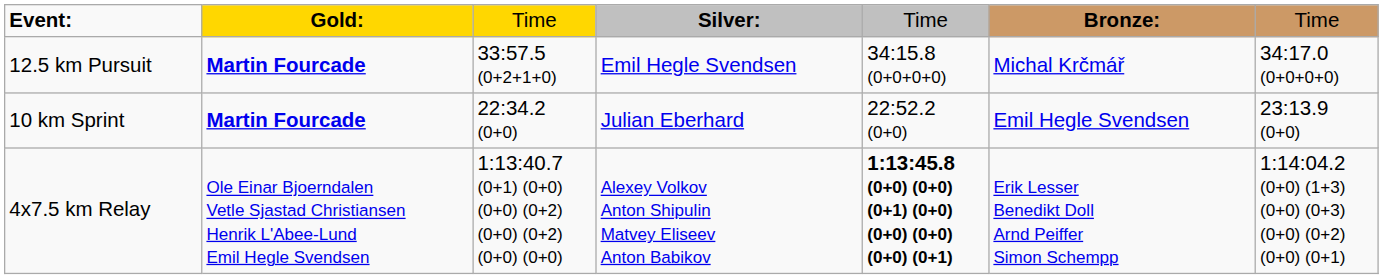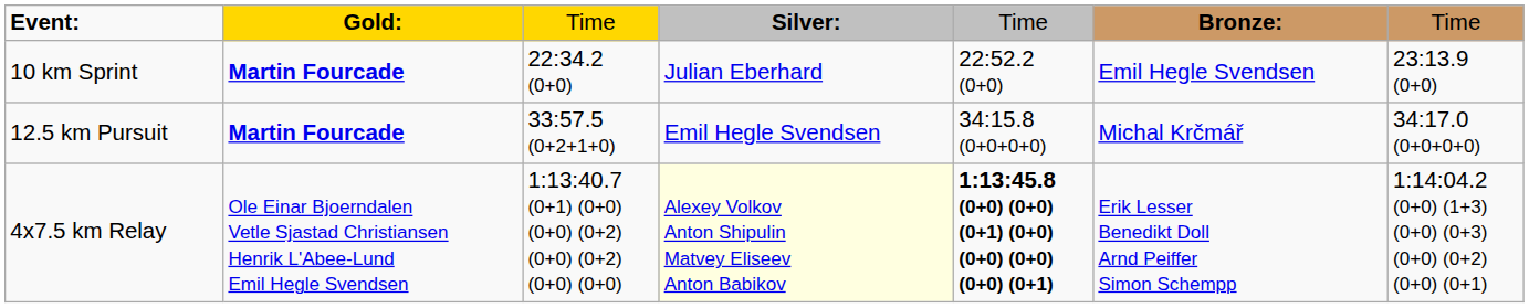rows swapped: 10 km Sprint <-> 12.5 km Pursuit
4x7.5 km Relay | column 4: no background -> lightyellow background
